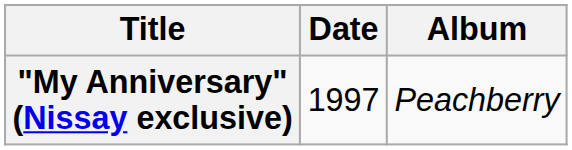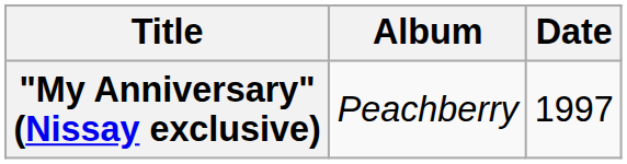columns swapped: Date <-> Album
